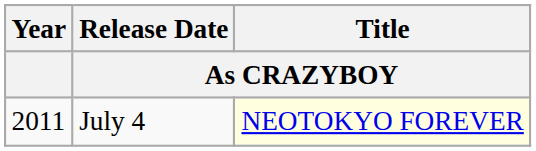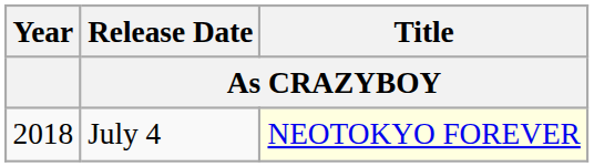July 4 | Year: 2011 -> 2018
